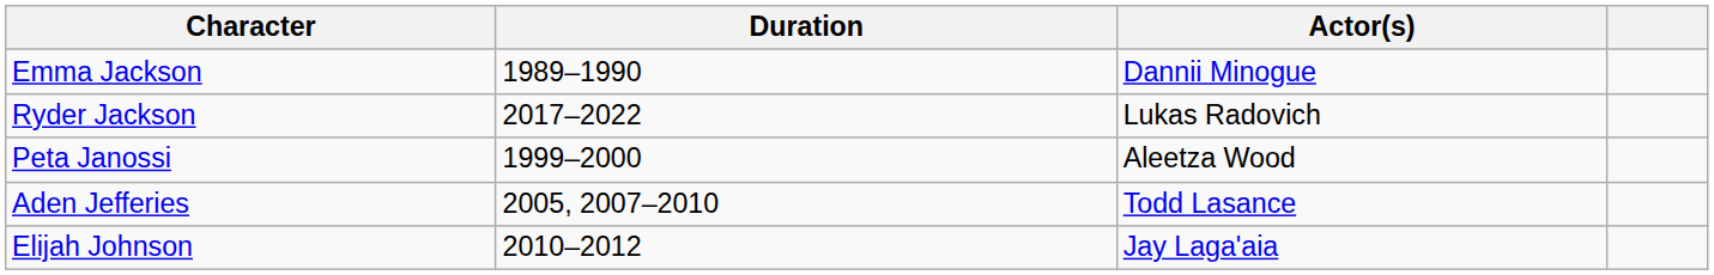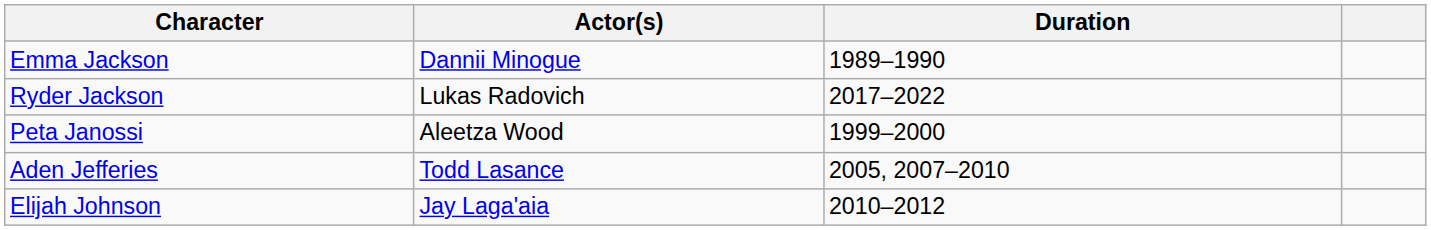columns swapped: Actor(s) <-> Duration
